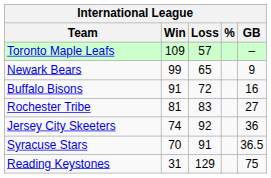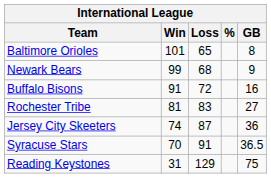- row: Toronto Maple Leafs | 109 | 57 | –
+ row: Baltimore Orioles | 101 | 65 | 8
Newark Bears | Loss: 65 -> 68
Jersey City Skeeters | Loss: 92 -> 87
